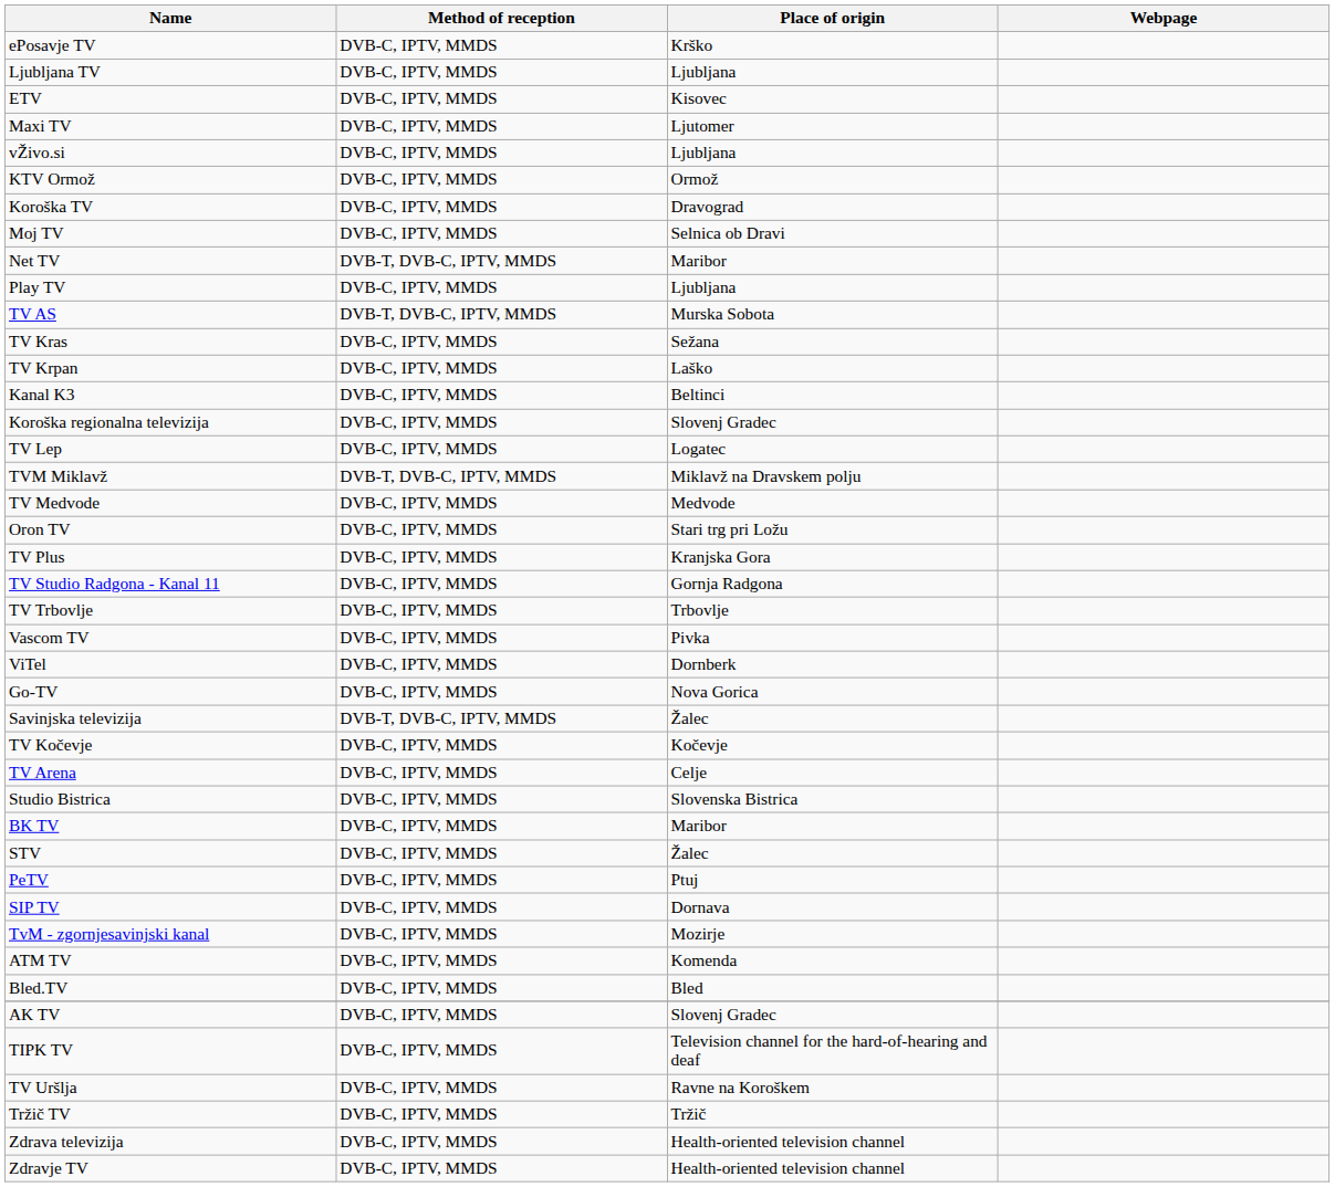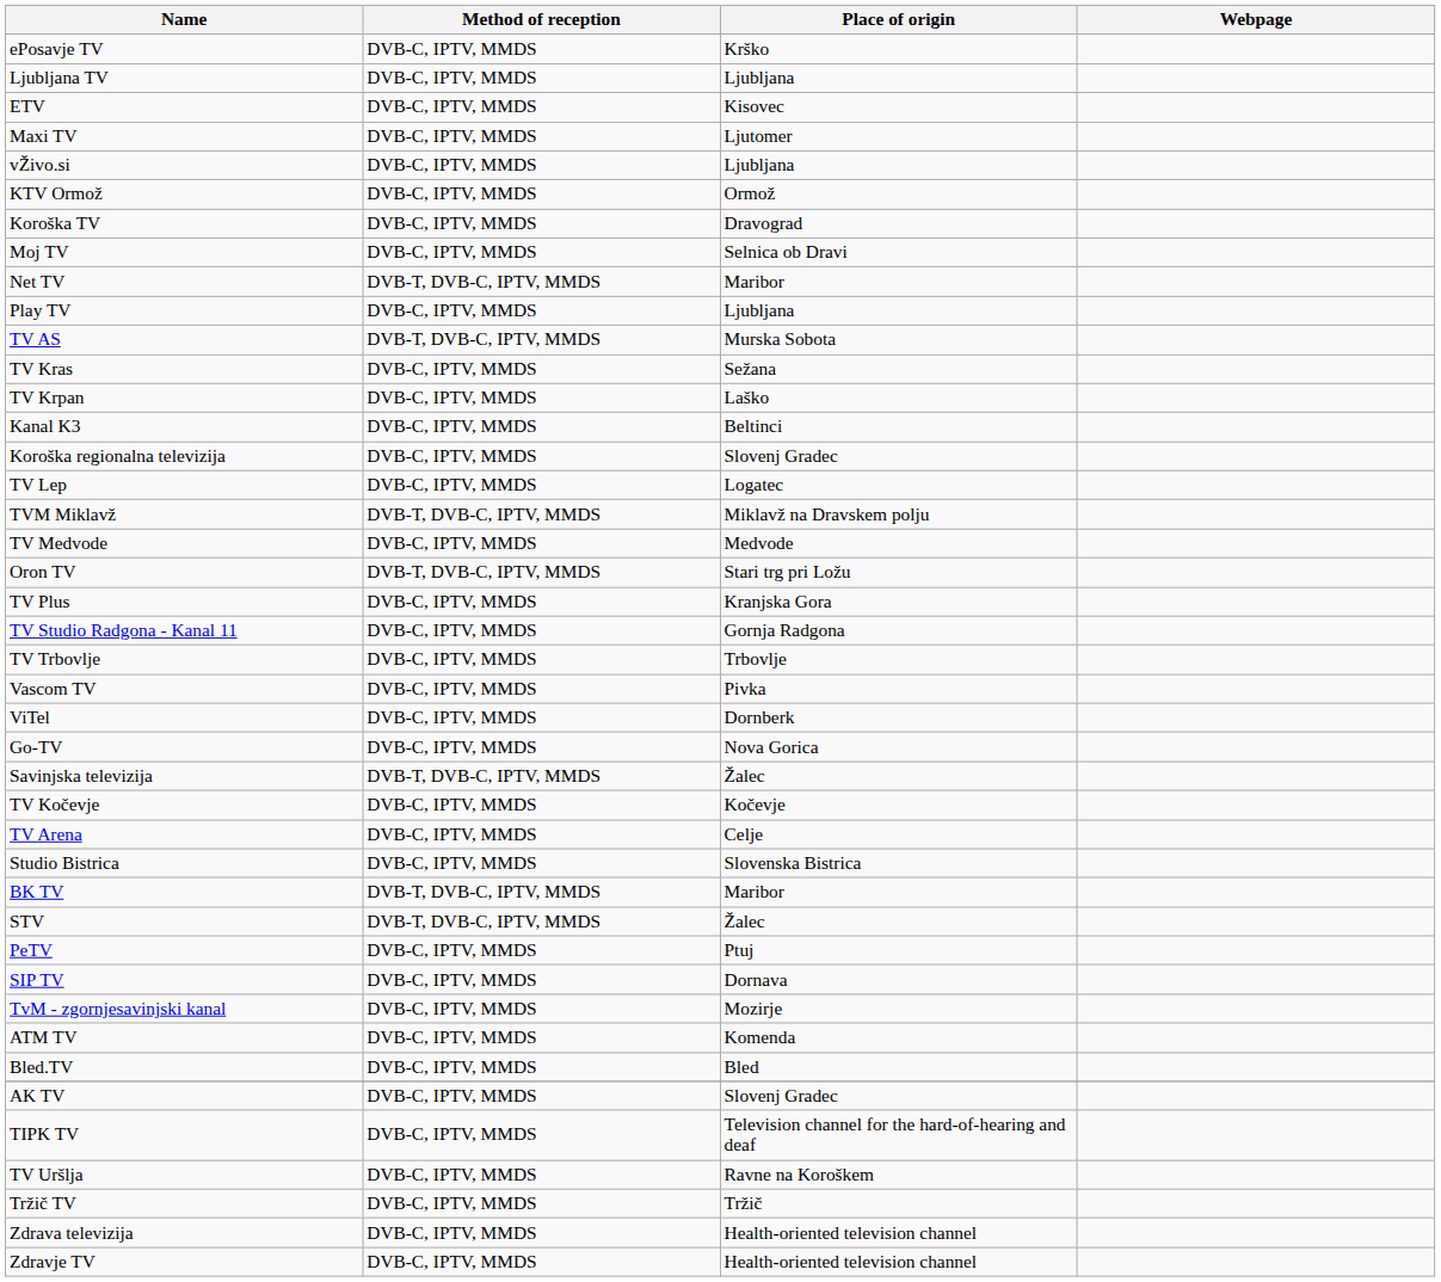Oron TV | Method of reception: DVB-C, IPTV, MMDS -> DVB-T, DVB-C, IPTV, MMDS
BK TV | Method of reception: DVB-C, IPTV, MMDS -> DVB-T, DVB-C, IPTV, MMDS
STV | Method of reception: DVB-C, IPTV, MMDS -> DVB-T, DVB-C, IPTV, MMDS
